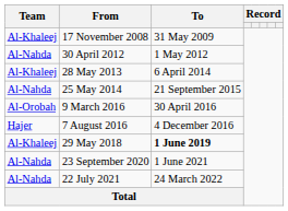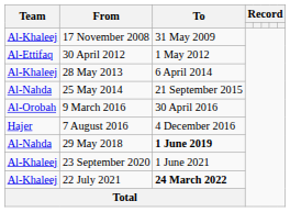30 April 2012 | Team: Al-Nahda -> Al-Ettifaq
29 May 2018 | Team: Al-Khaleej -> Al-Nahda
23 September 2020 | Team: Al-Nahda -> Al-Khaleej
22 July 2021 | Team: Al-Nahda -> Al-Khaleej
22 July 2021 | To: normal -> bold
